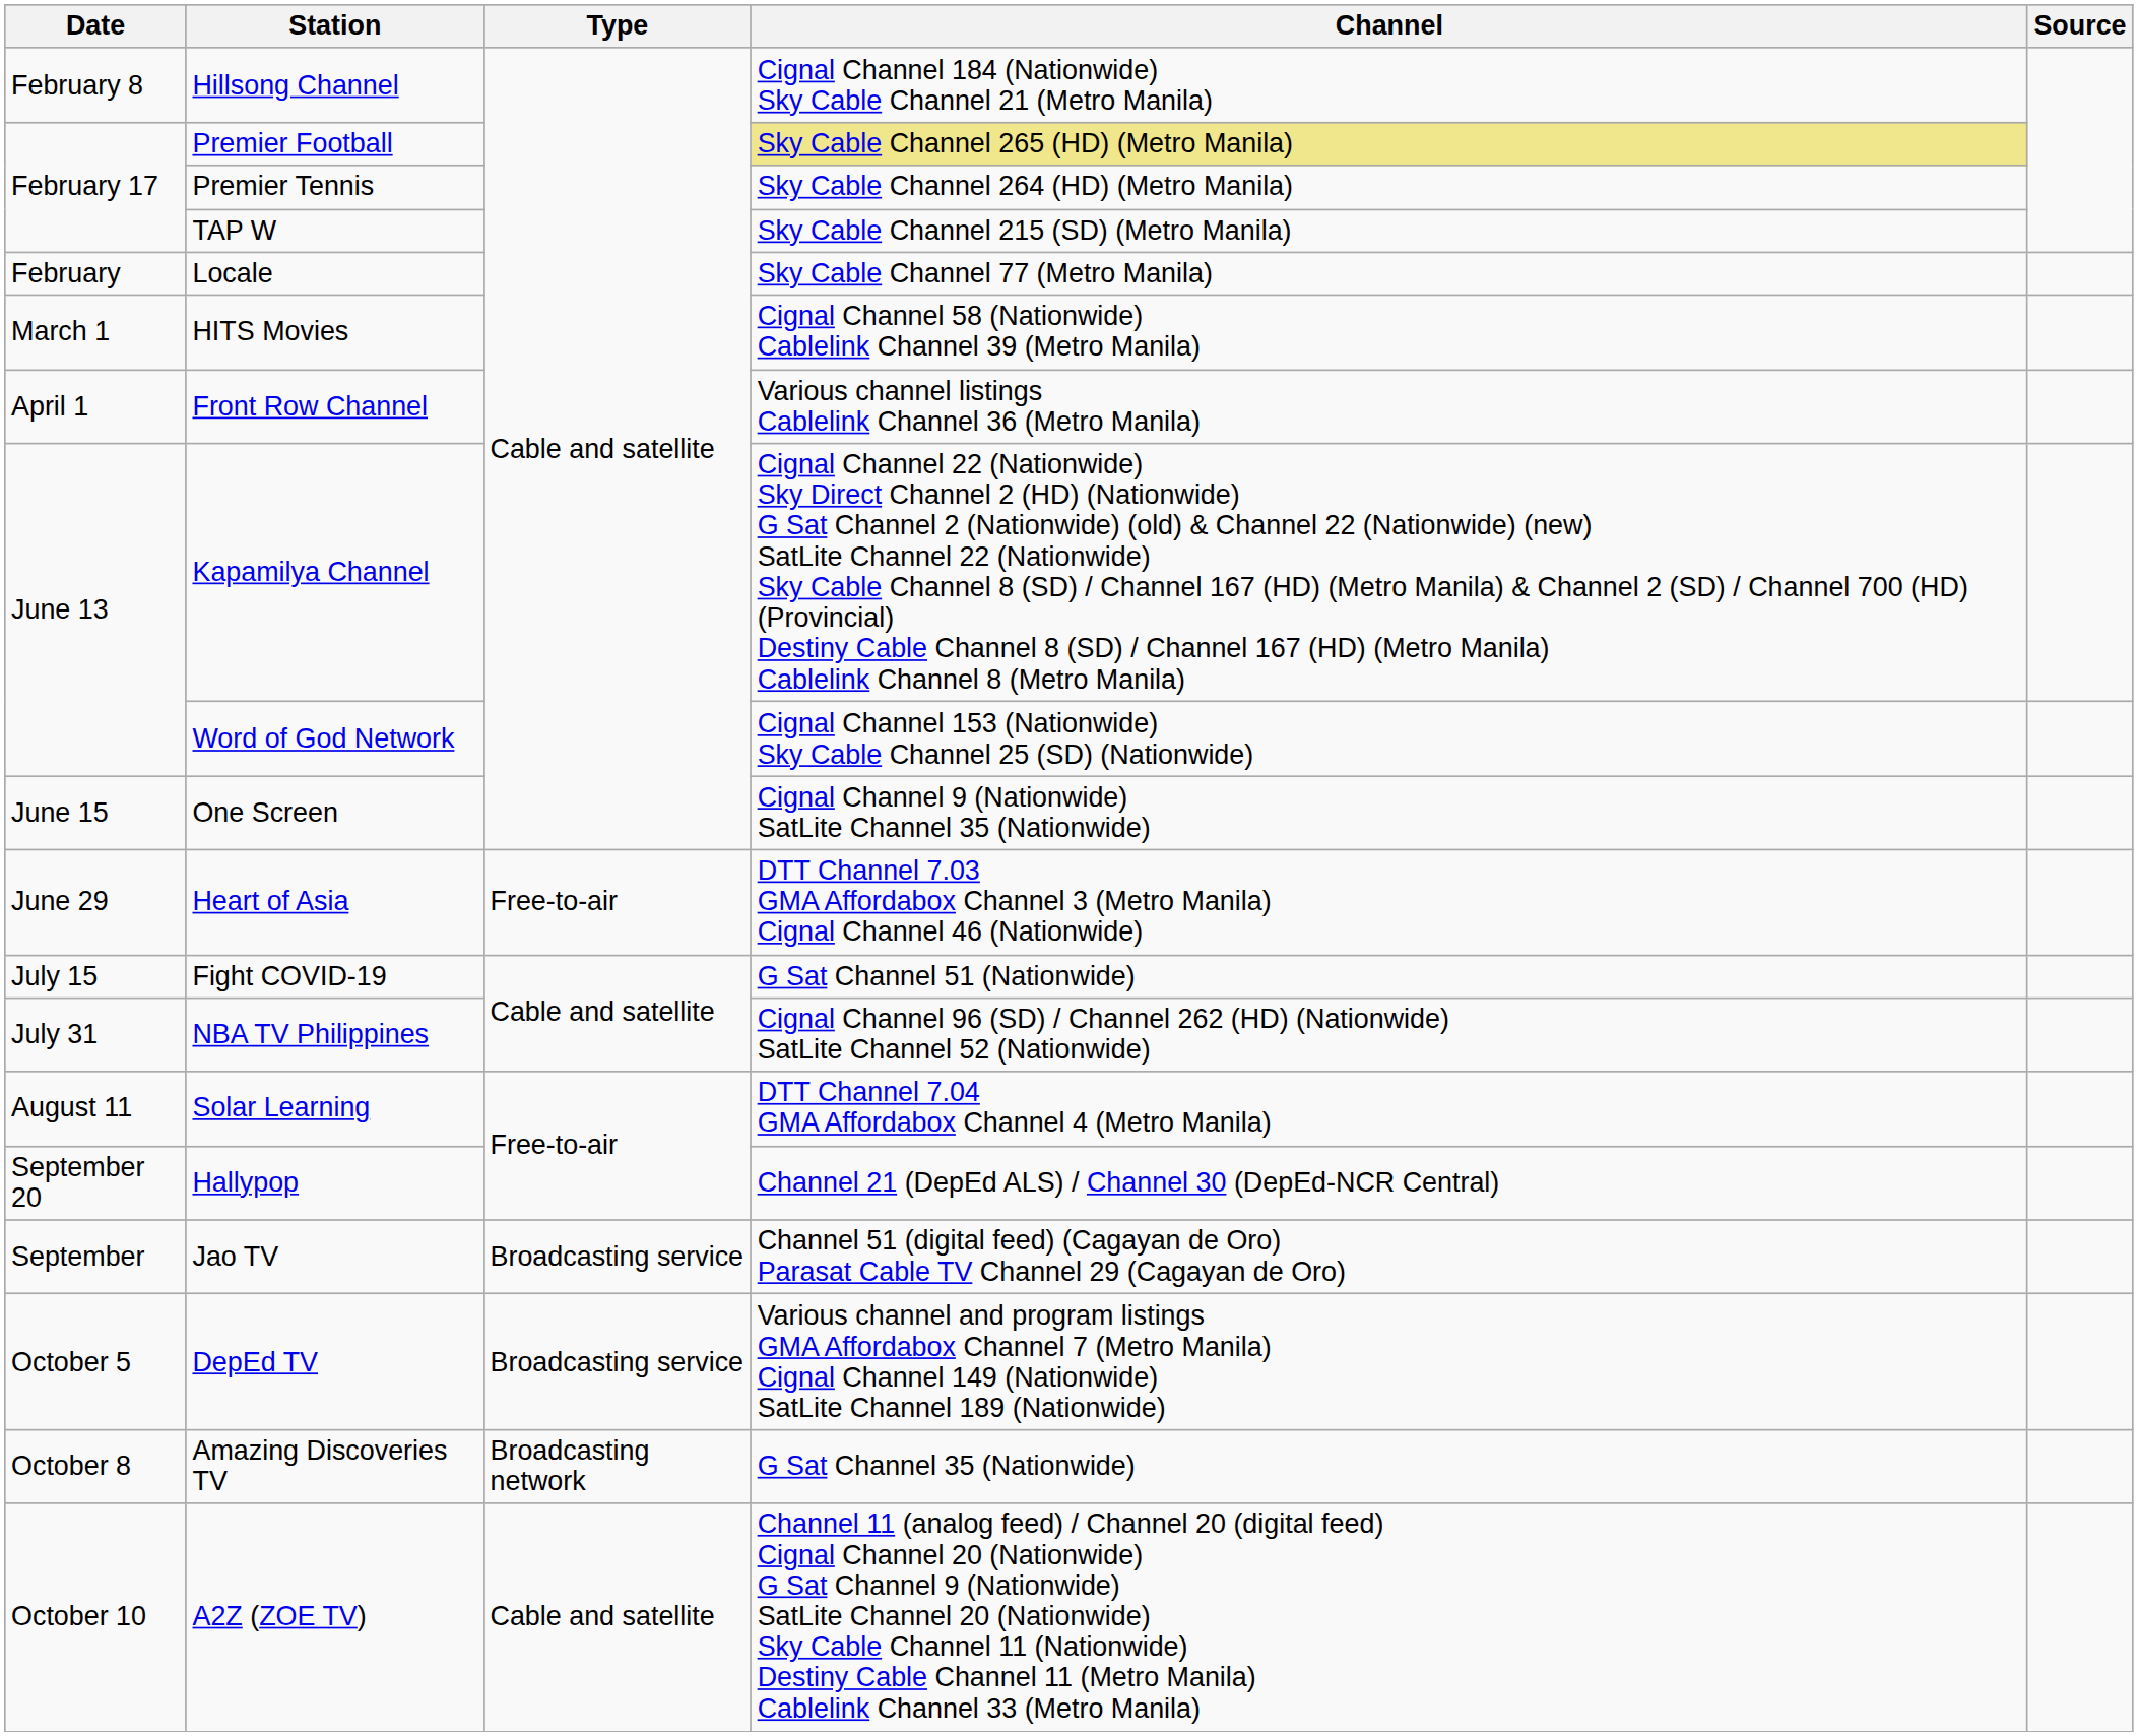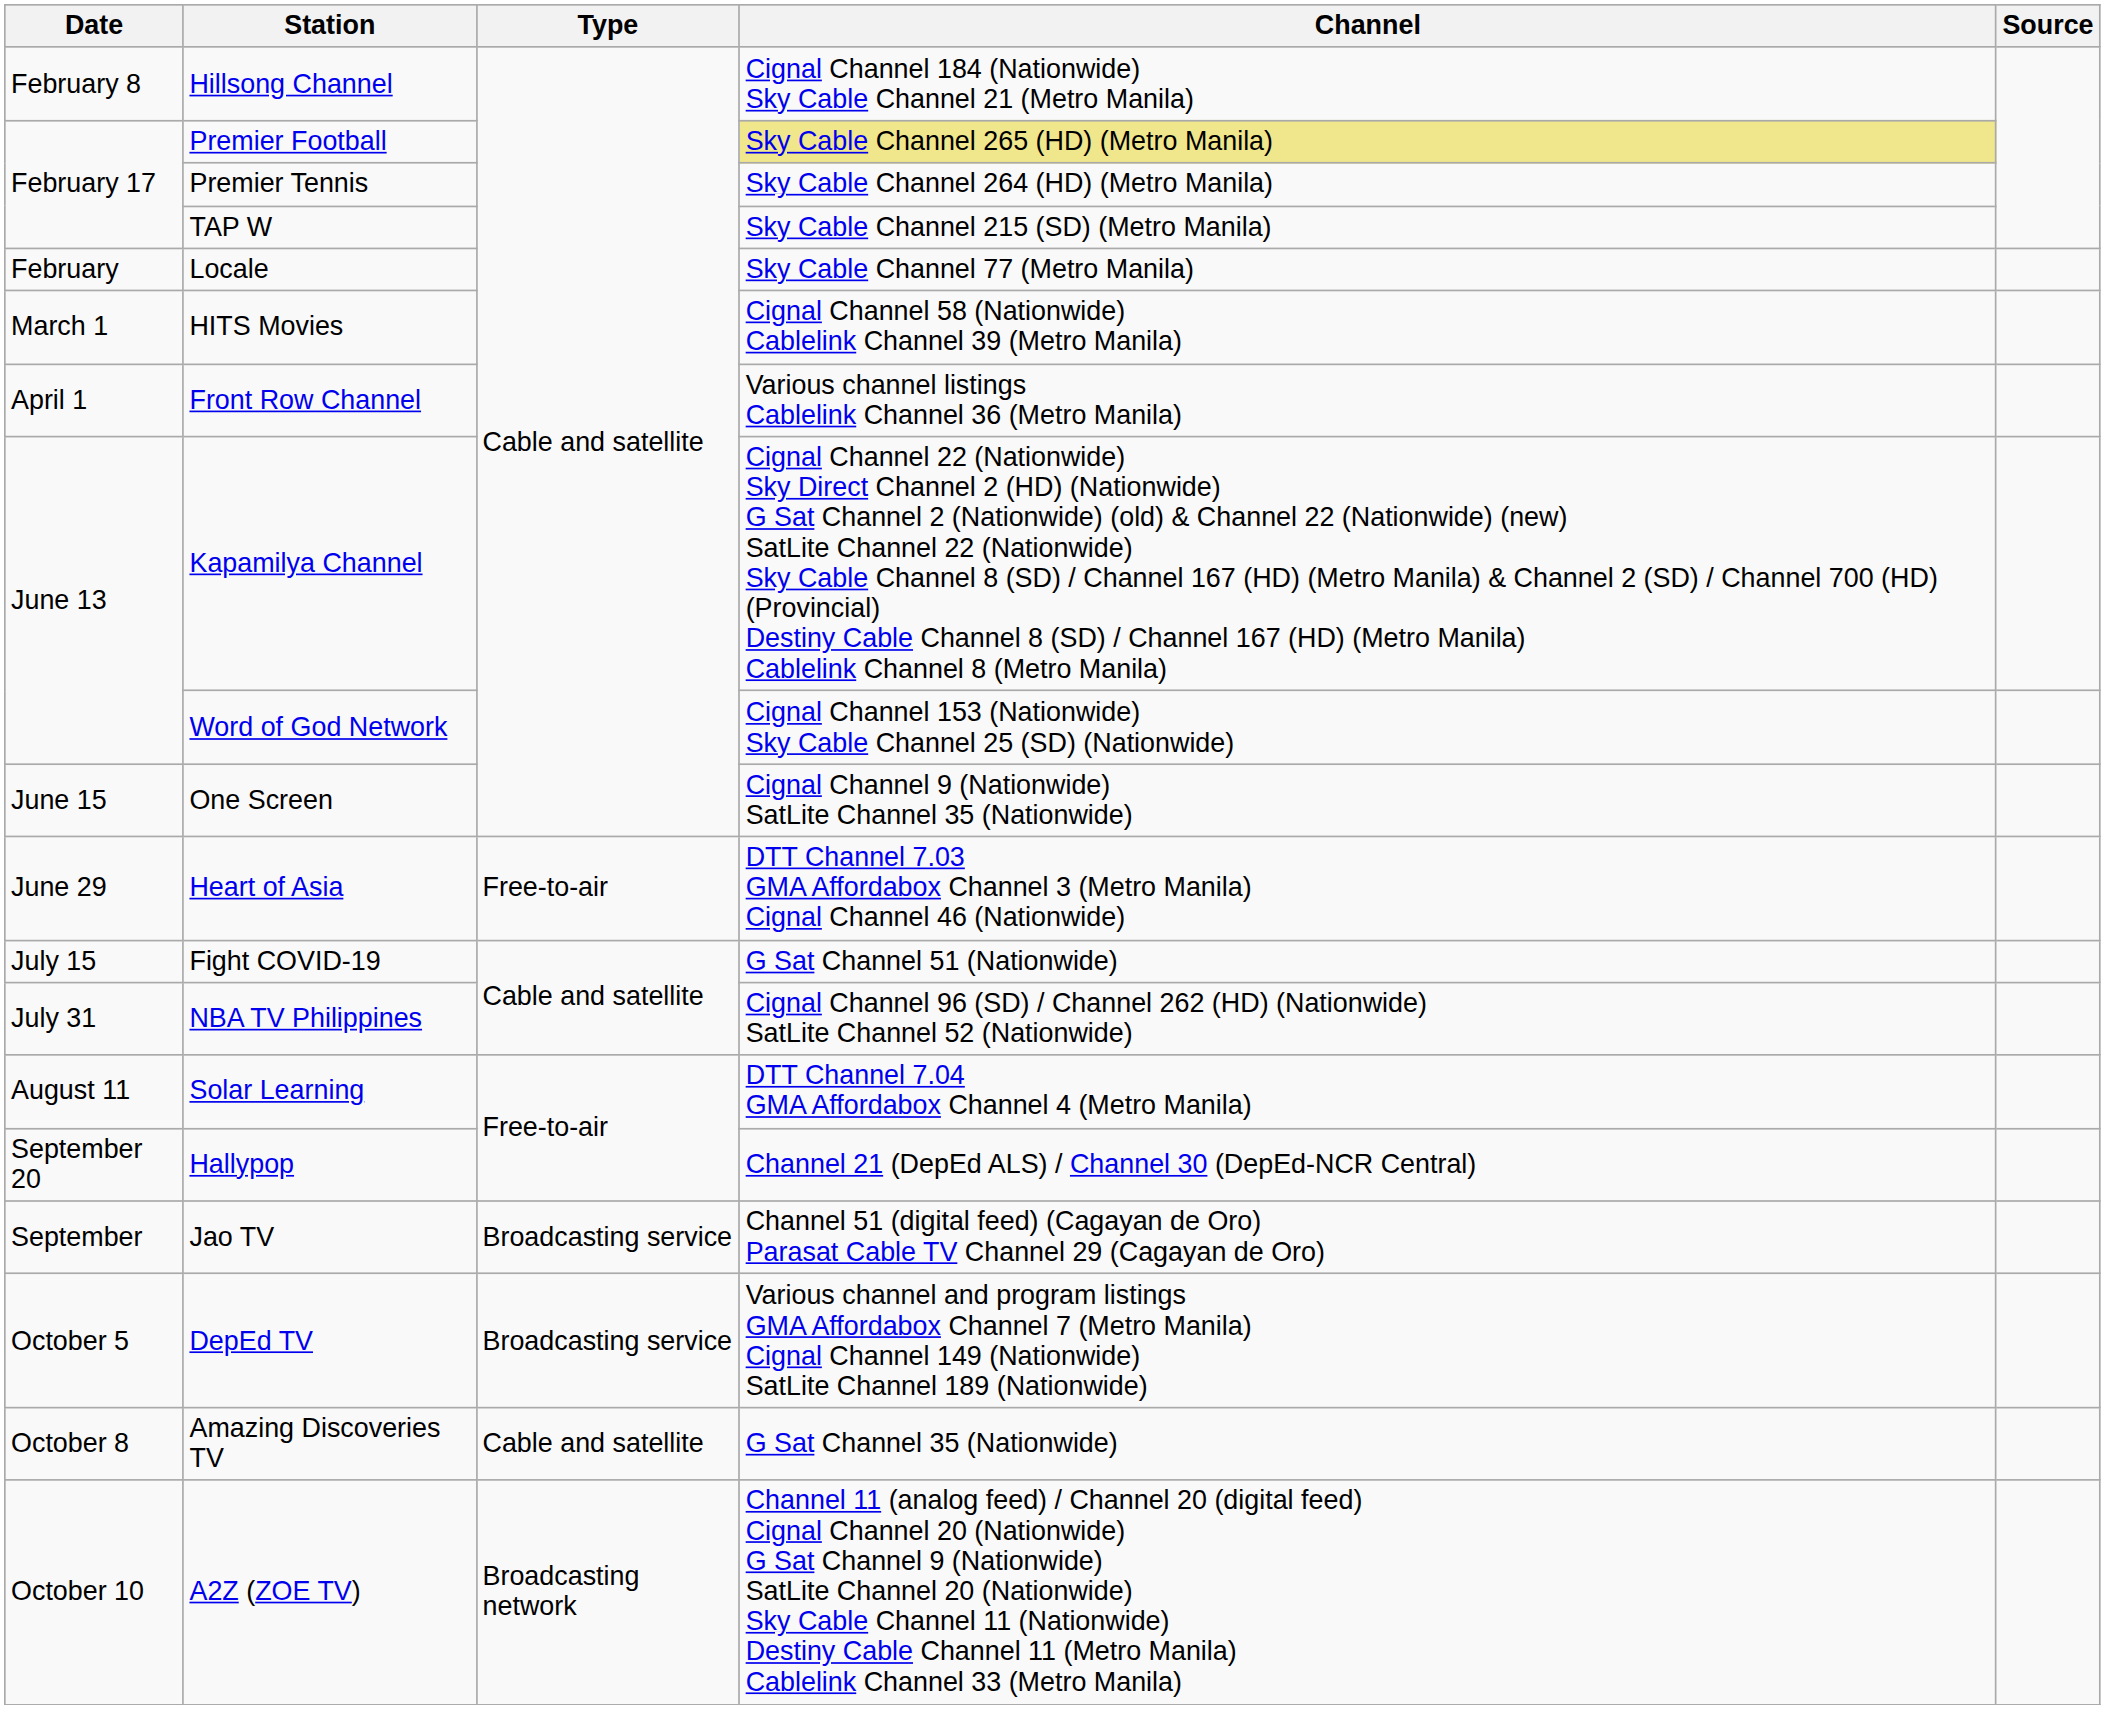Amazing Discoveries TV | Type: Broadcasting network -> Cable and satellite
A2Z (ZOE TV) | Type: Cable and satellite -> Broadcasting network
